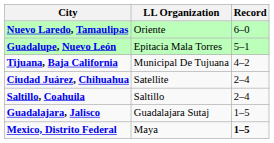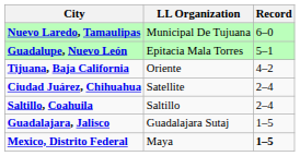Nuevo Laredo, Tamaulipas | LL Organization: Oriente -> Municipal De Tujuana
Tijuana, Baja California | LL Organization: Municipal De Tujuana -> Oriente
